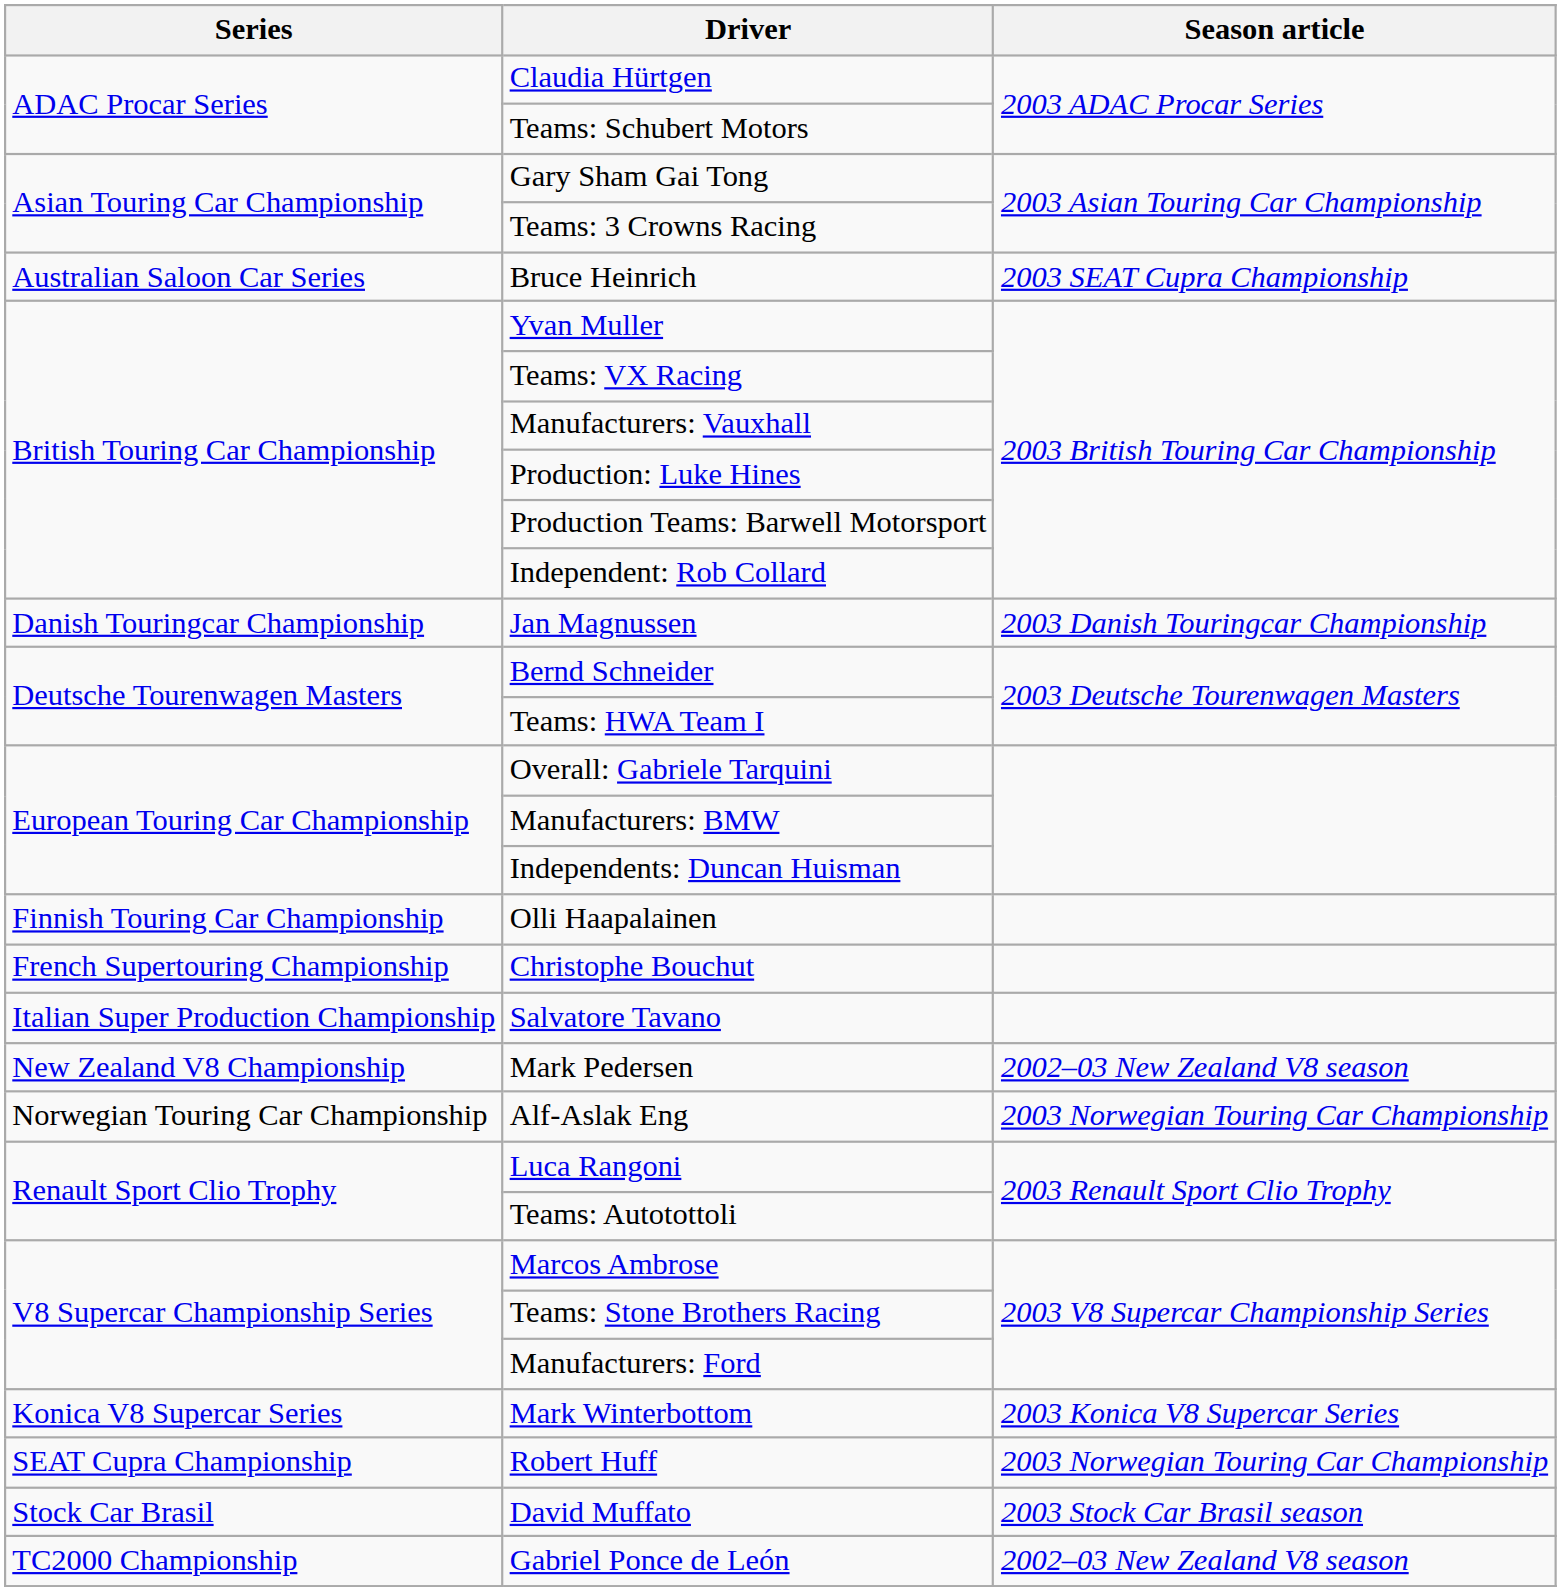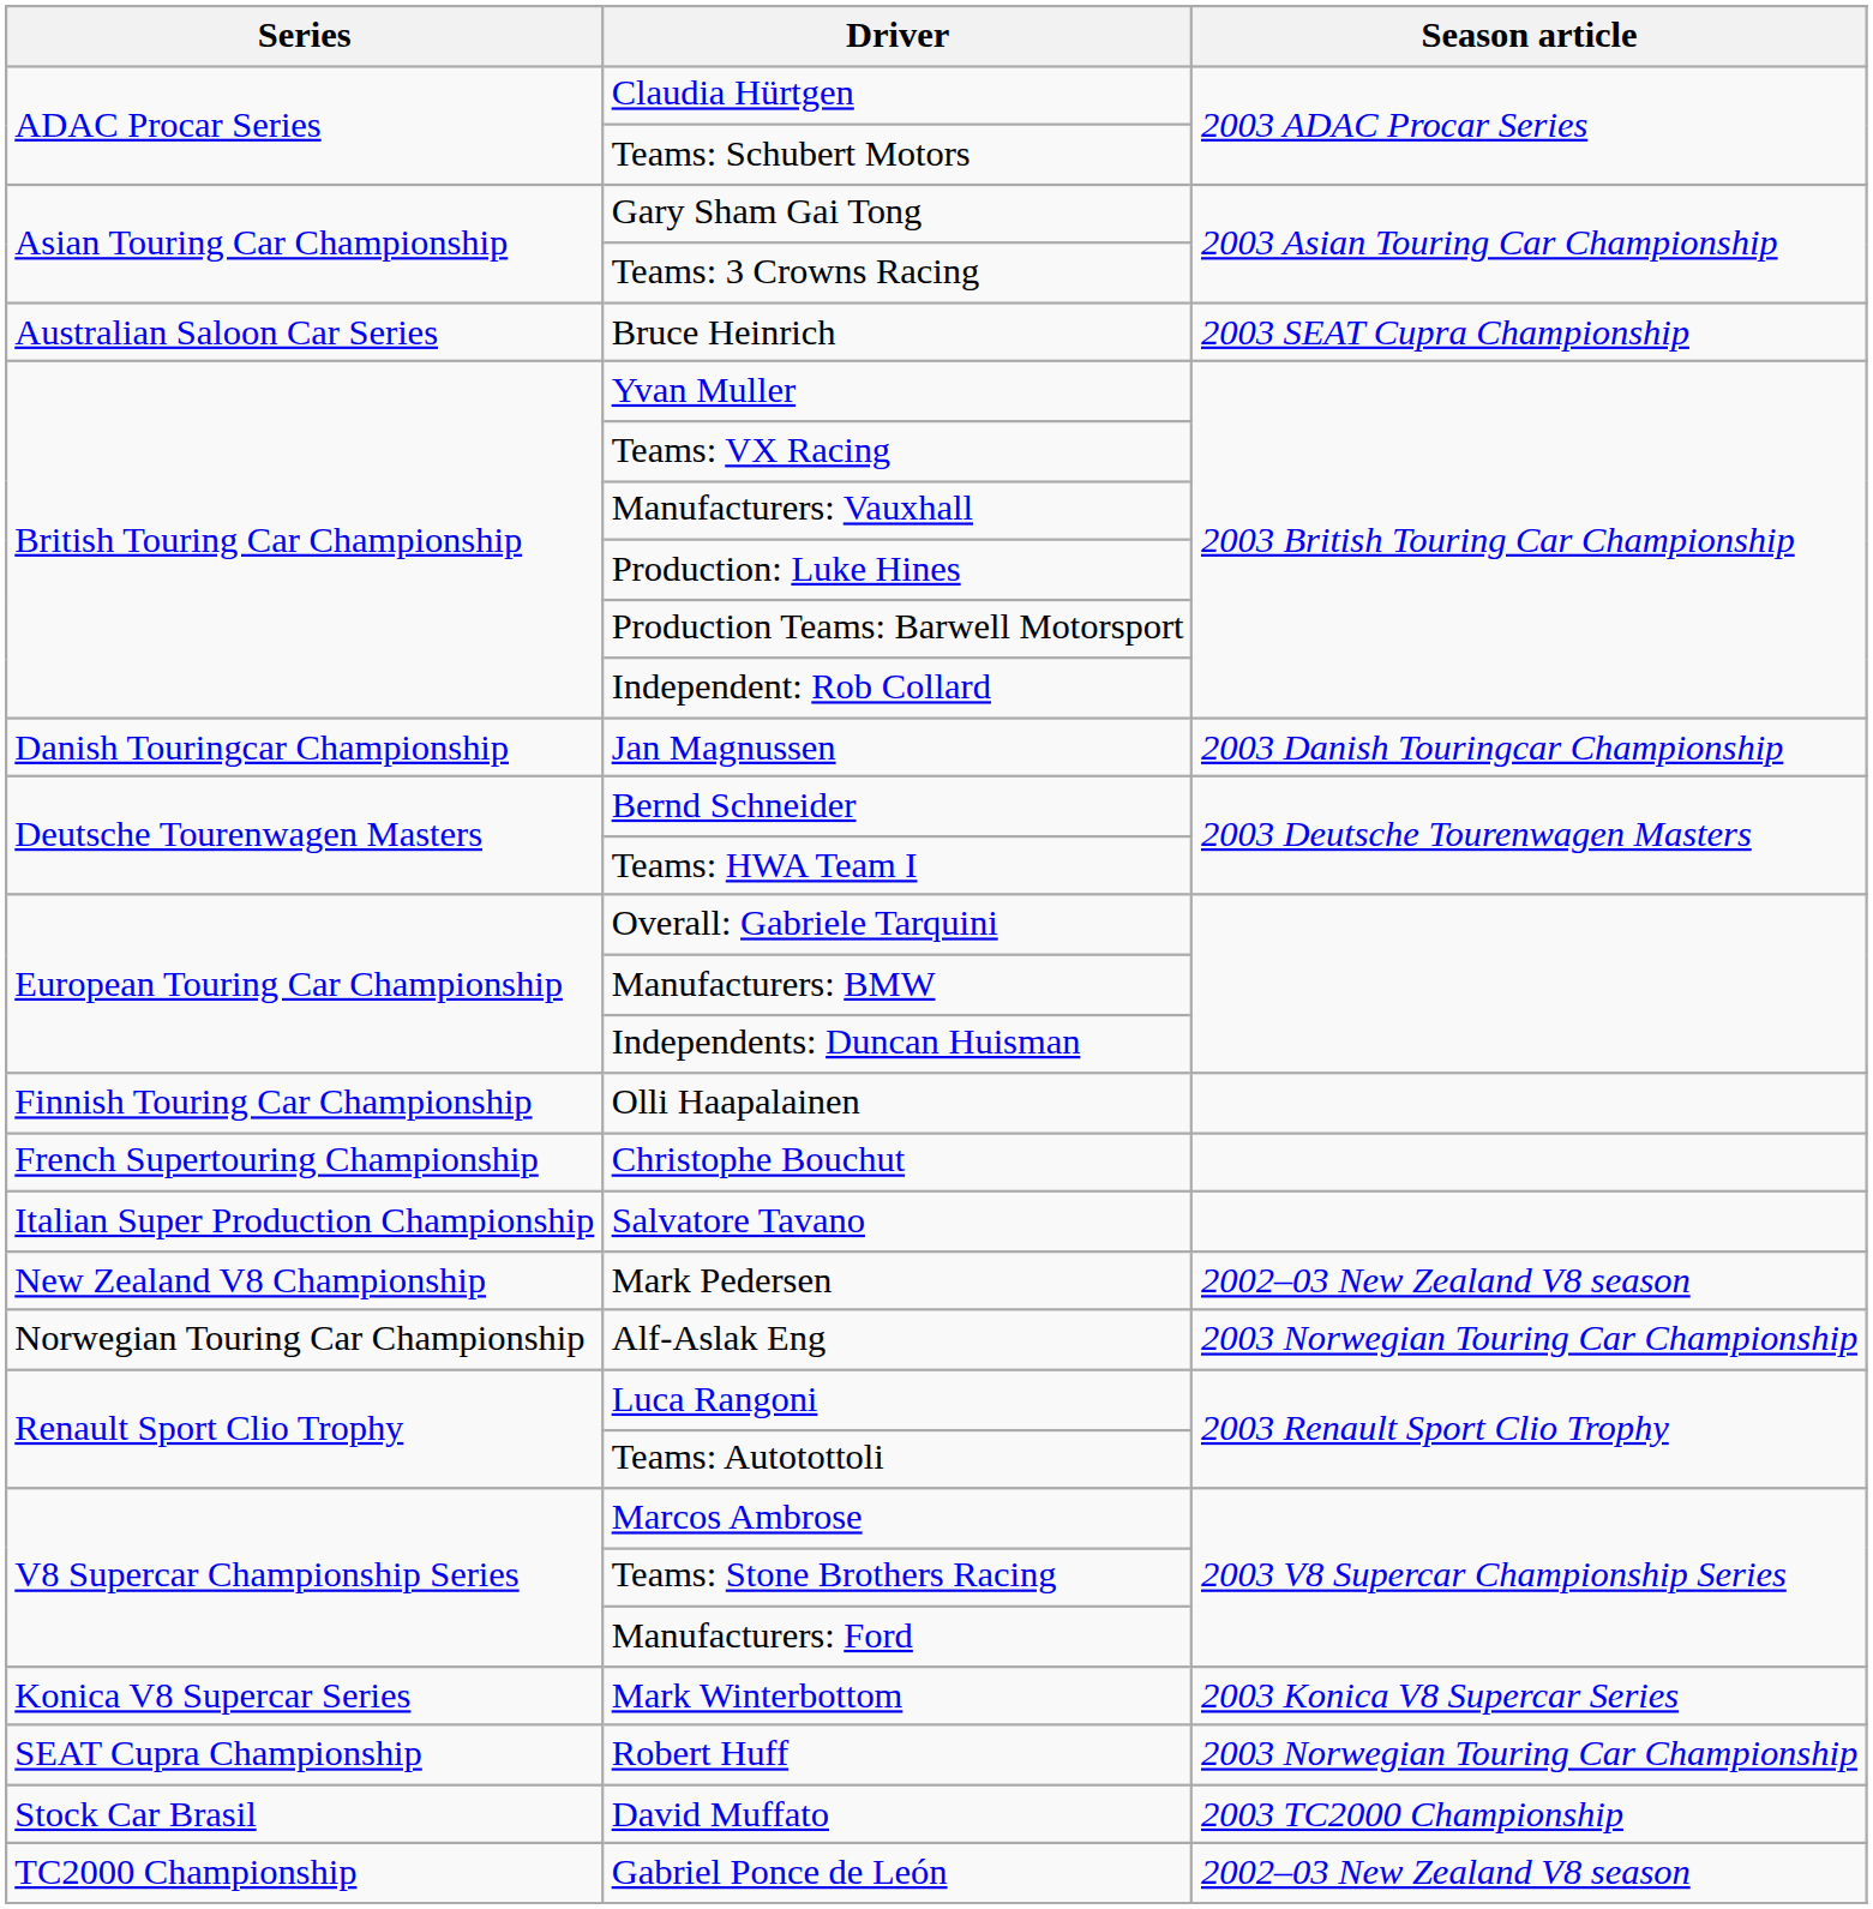David Muffato | Season article: 2003 Stock Car Brasil season -> 2003 TC2000 Championship
